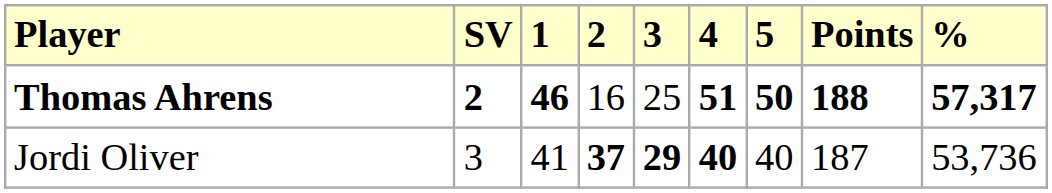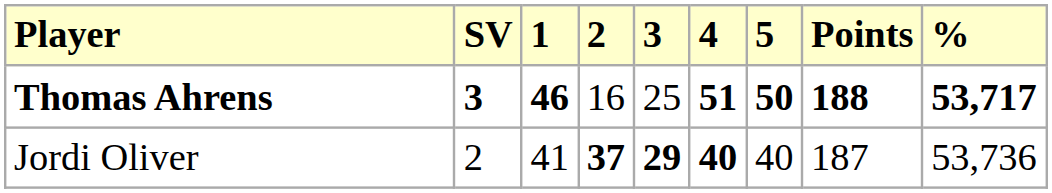Thomas Ahrens | SV: 2 -> 3
Thomas Ahrens | %: 57,317 -> 53,717
Jordi Oliver | SV: 3 -> 2
